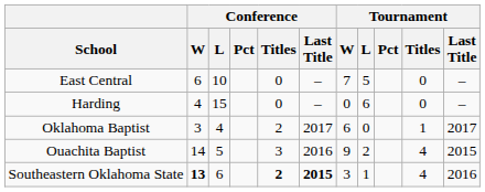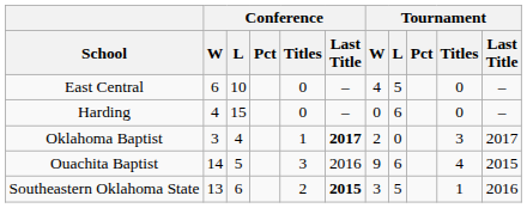East Central | Tournament / W: 7 -> 4
Oklahoma Baptist | Conference / Titles: 2 -> 1
Oklahoma Baptist | Conference / Last Title: normal -> bold
Oklahoma Baptist | Tournament / W: 6 -> 2
Oklahoma Baptist | Tournament / Titles: 1 -> 3
Ouachita Baptist | Tournament / L: 2 -> 6
Southeastern Oklahoma State | Conference / W: bold -> normal
Southeastern Oklahoma State | Conference / Titles: bold -> normal
Southeastern Oklahoma State | Tournament / L: 1 -> 5
Southeastern Oklahoma State | Tournament / Titles: 4 -> 1
